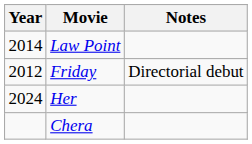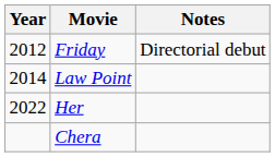rows swapped: Friday <-> Law Point
Her | Year: 2024 -> 2022
